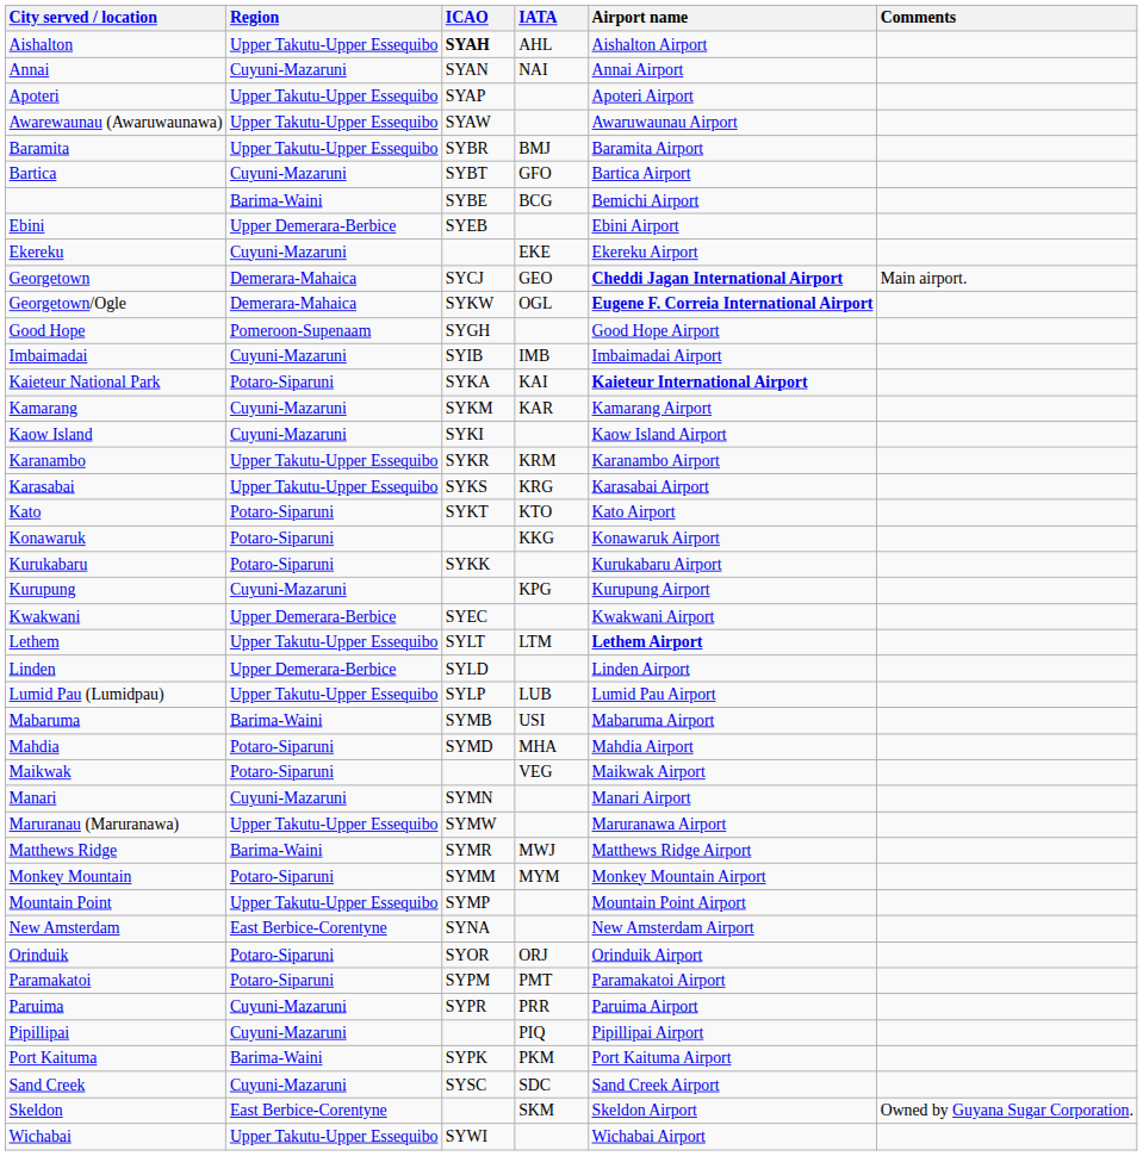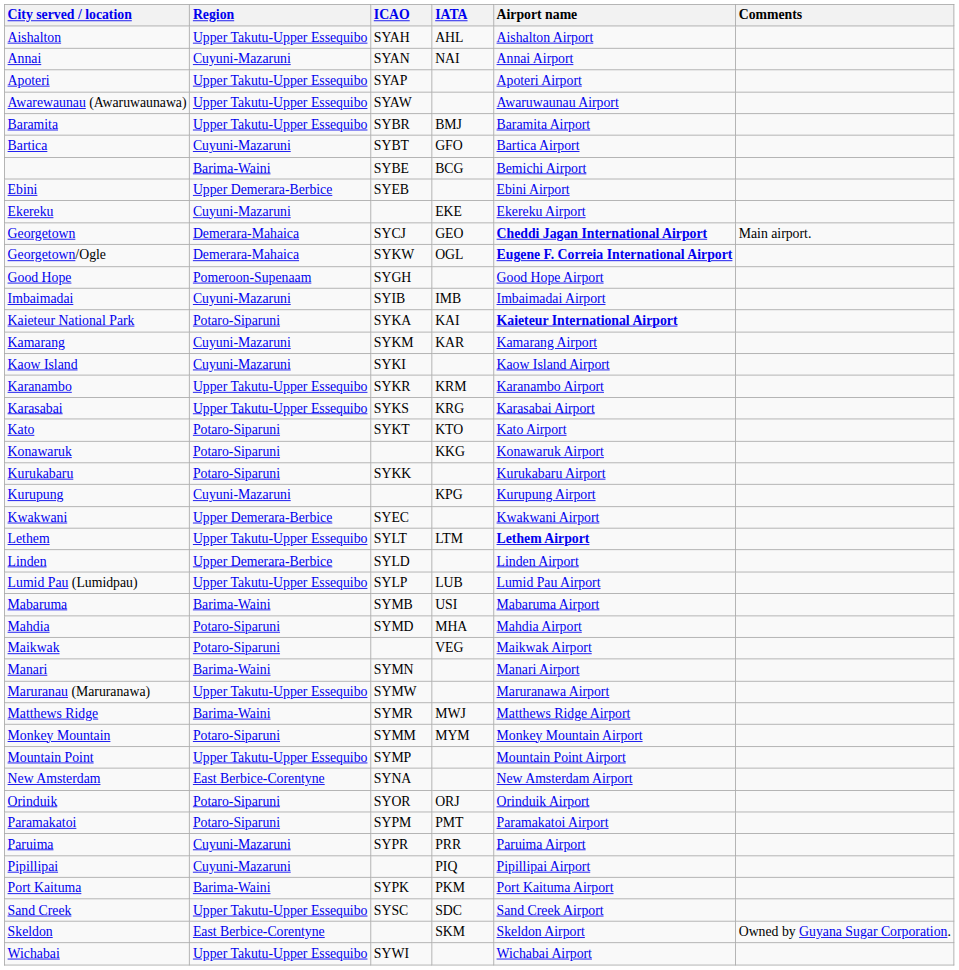Aishalton | ICAO: bold -> normal
Manari | Region: Cuyuni-Mazaruni -> Barima-Waini
Sand Creek | Region: Cuyuni-Mazaruni -> Upper Takutu-Upper Essequibo
